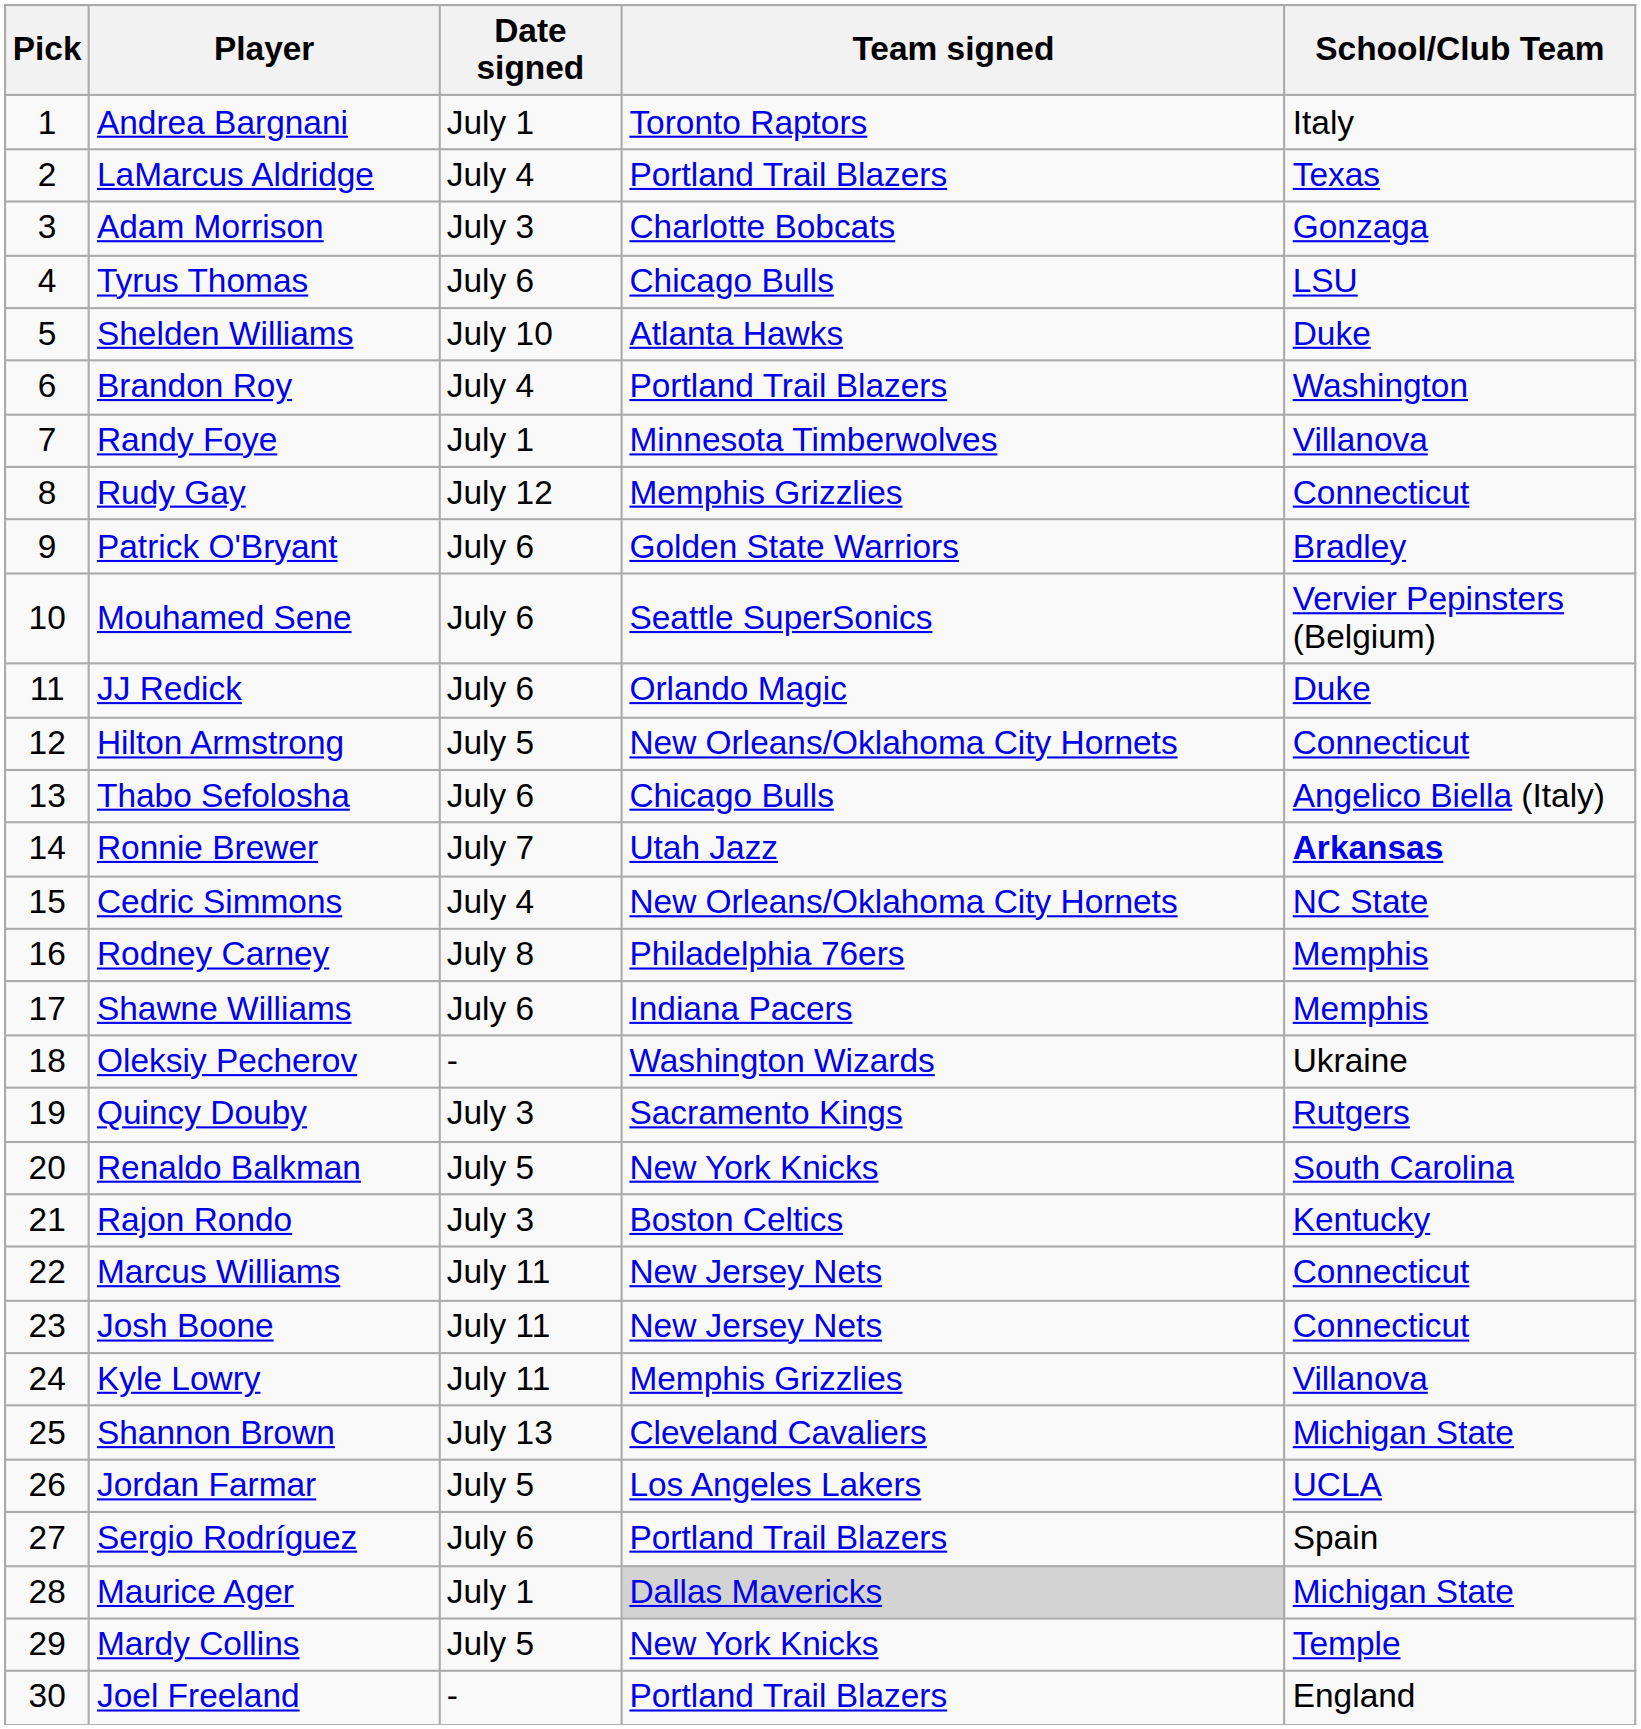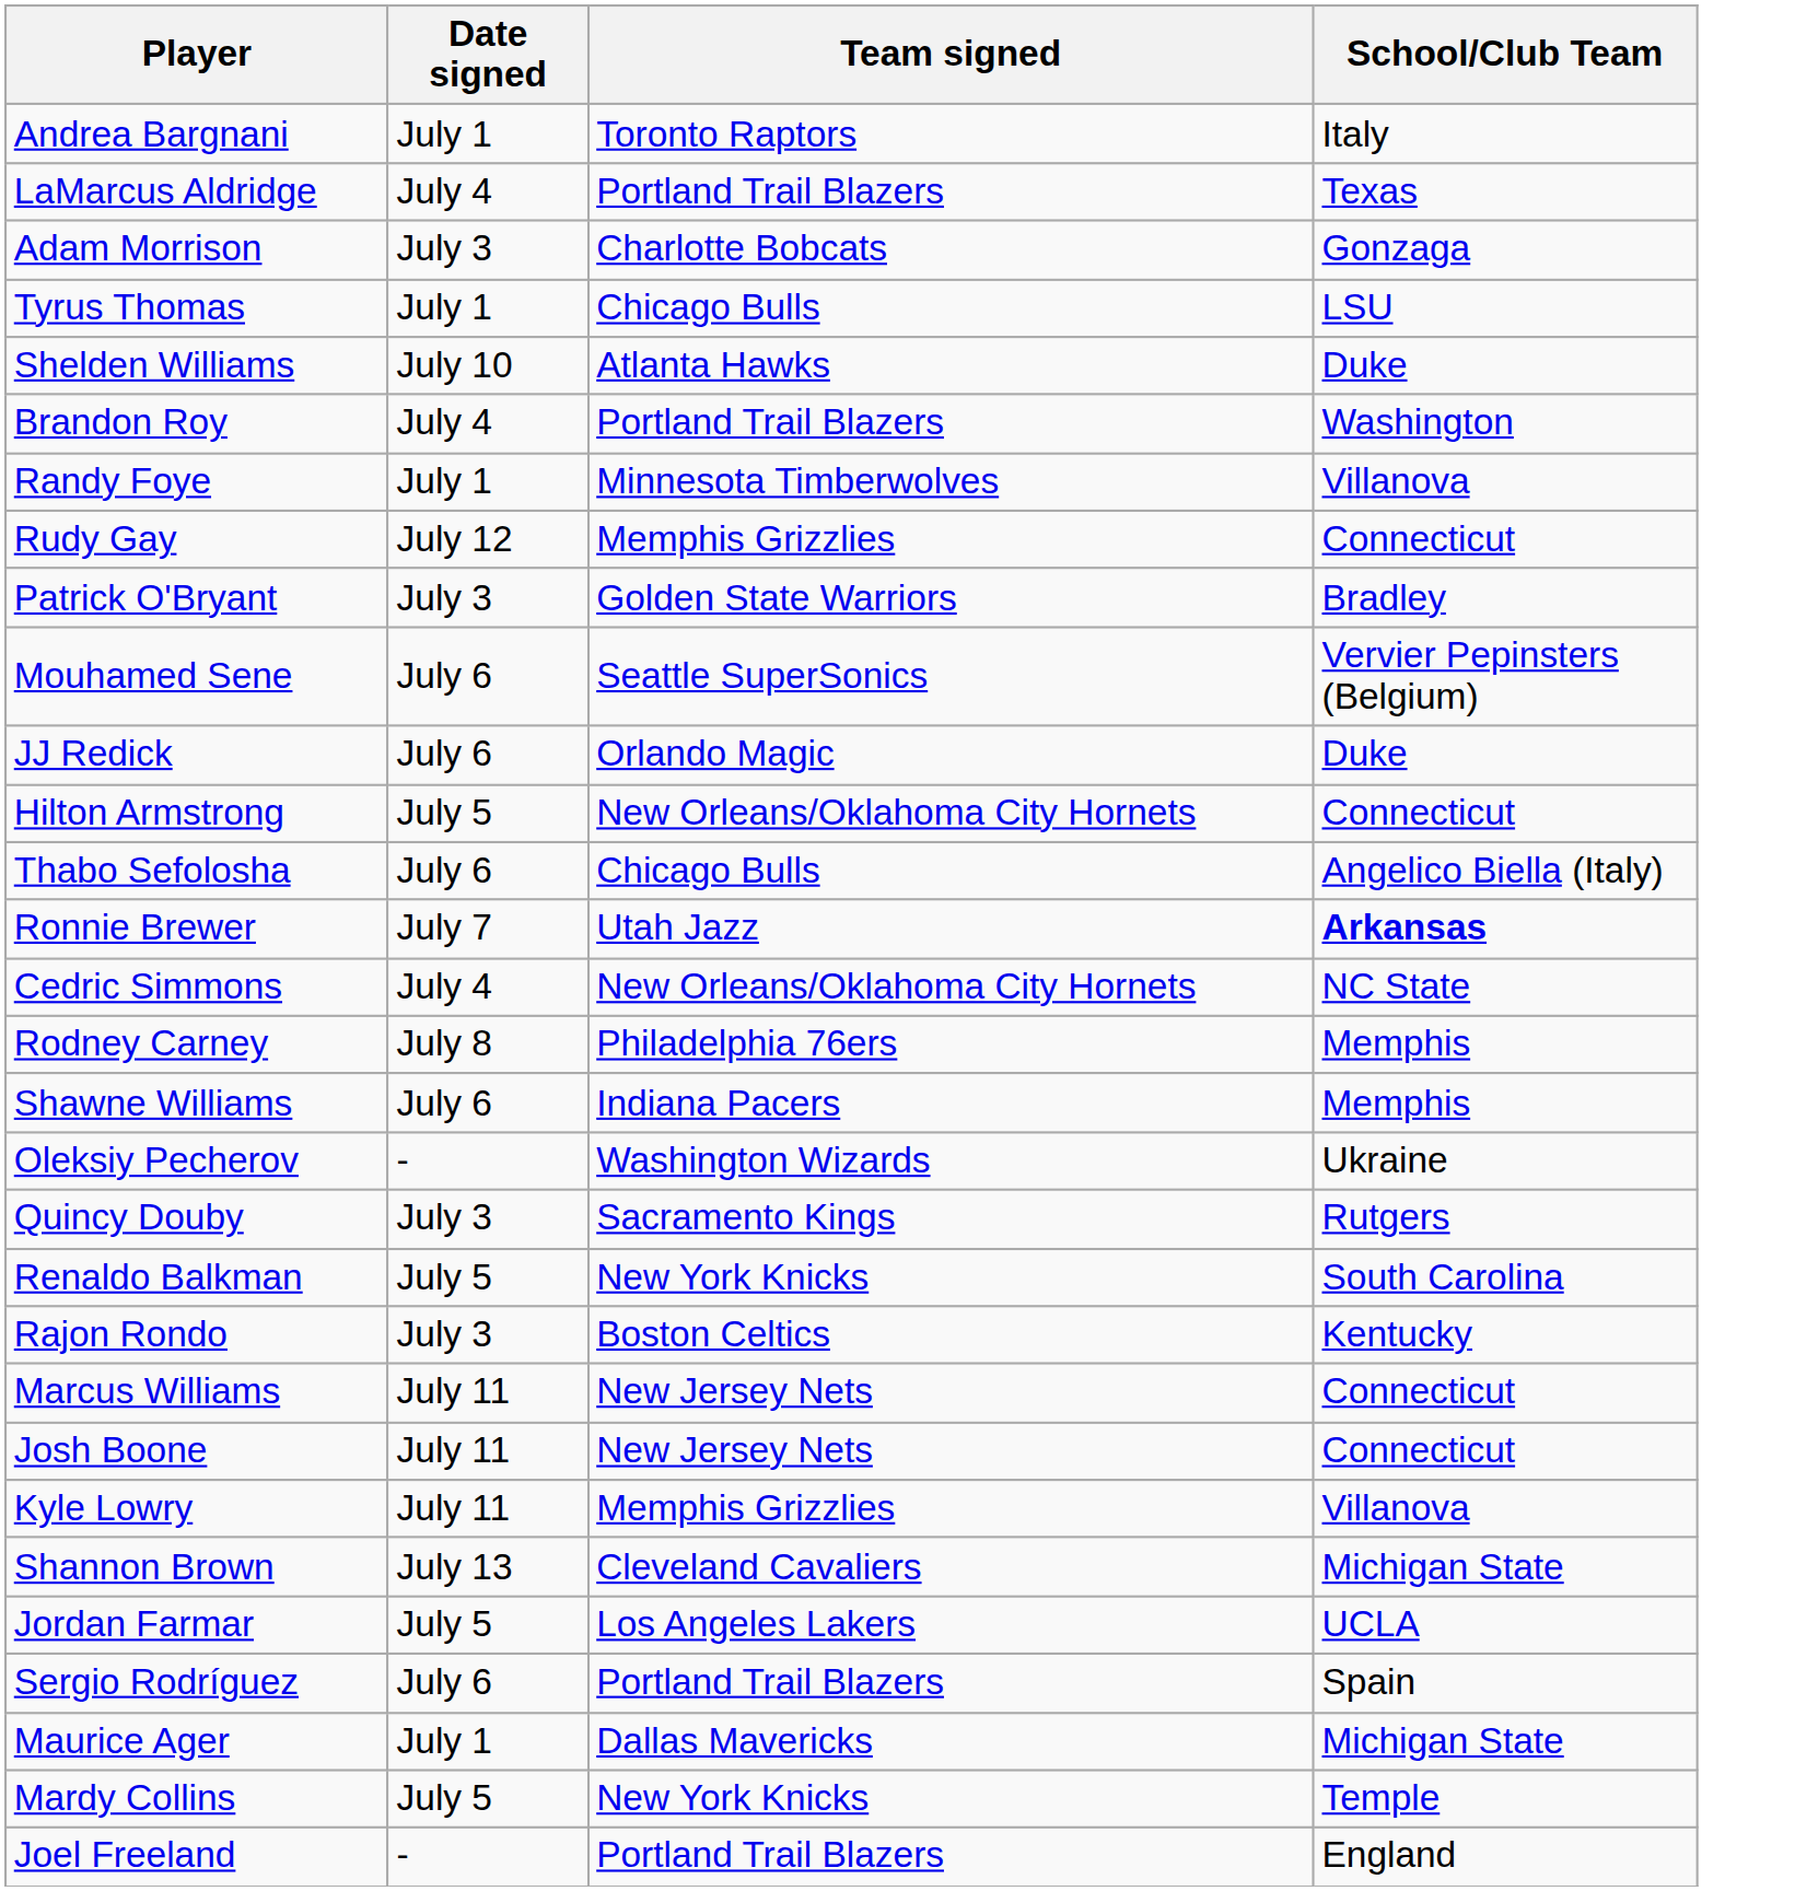- column: Pick | 1 | 2 | 3 | 4 | 5 | 6 | 7 | 8 | 9 | 10 | 11 | 12 | 13 | 14 | 15 | 16 | 17 | 18 | 19 | 20 | 21 | 22 | 23 | 24 | 25 | 26 | 27 | 28 | 29 | 30
Tyrus Thomas | Date signed: July 6 -> July 1
Patrick O'Bryant | Date signed: July 6 -> July 3
Maurice Ager | Team signed: lightgrey background -> no background
